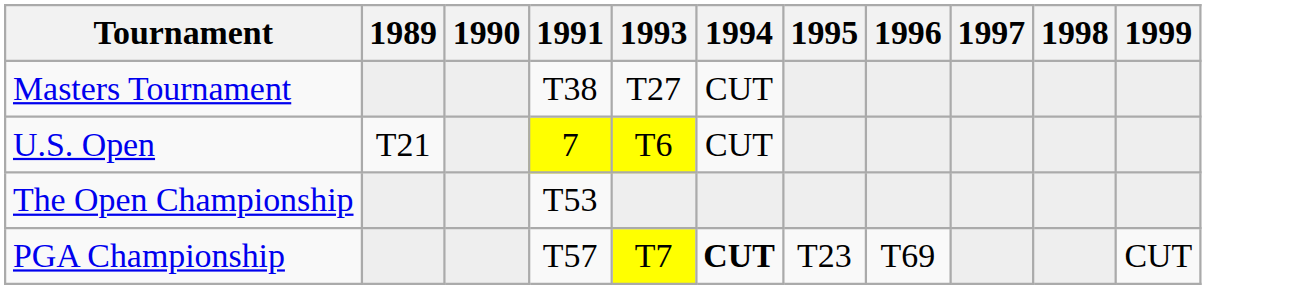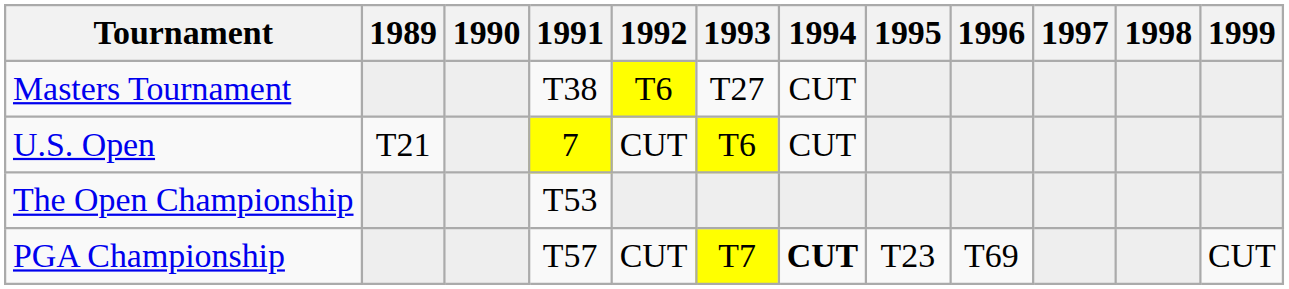+ column: 1992 | T6 | CUT | CUT
